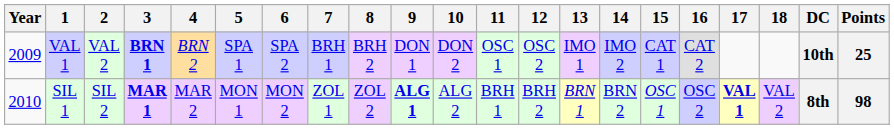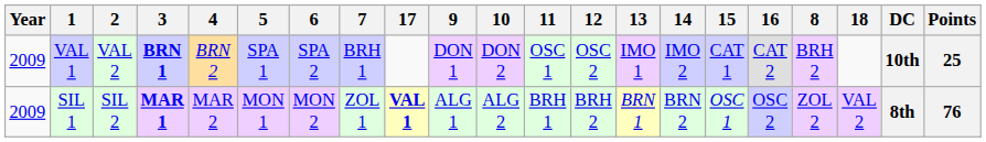columns swapped: 8 <-> 17
SIL 1 | Year: 2010 -> 2009
SIL 1 | 9: bold -> normal
SIL 1 | Points: 98 -> 76
